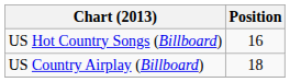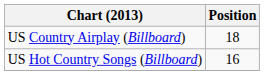rows swapped: US Country Airplay (Billboard) <-> US Hot Country Songs (Billboard)
